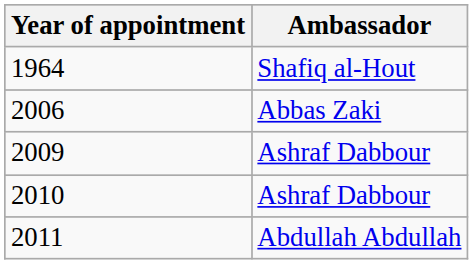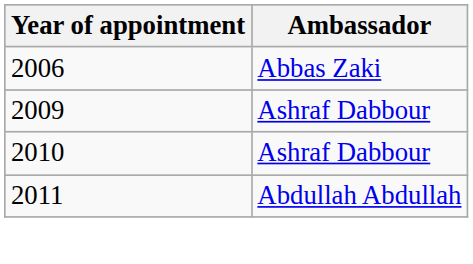- row: 1964 | Shafiq al-Hout
